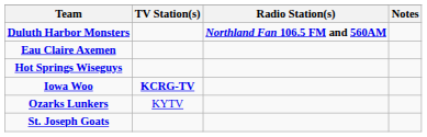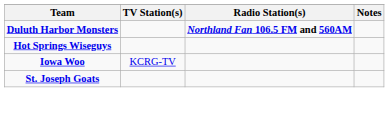- row: Eau Claire Axemen
Iowa Woo | TV Station(s): bold -> normal
- row: Ozarks Lunkers | KYTV
